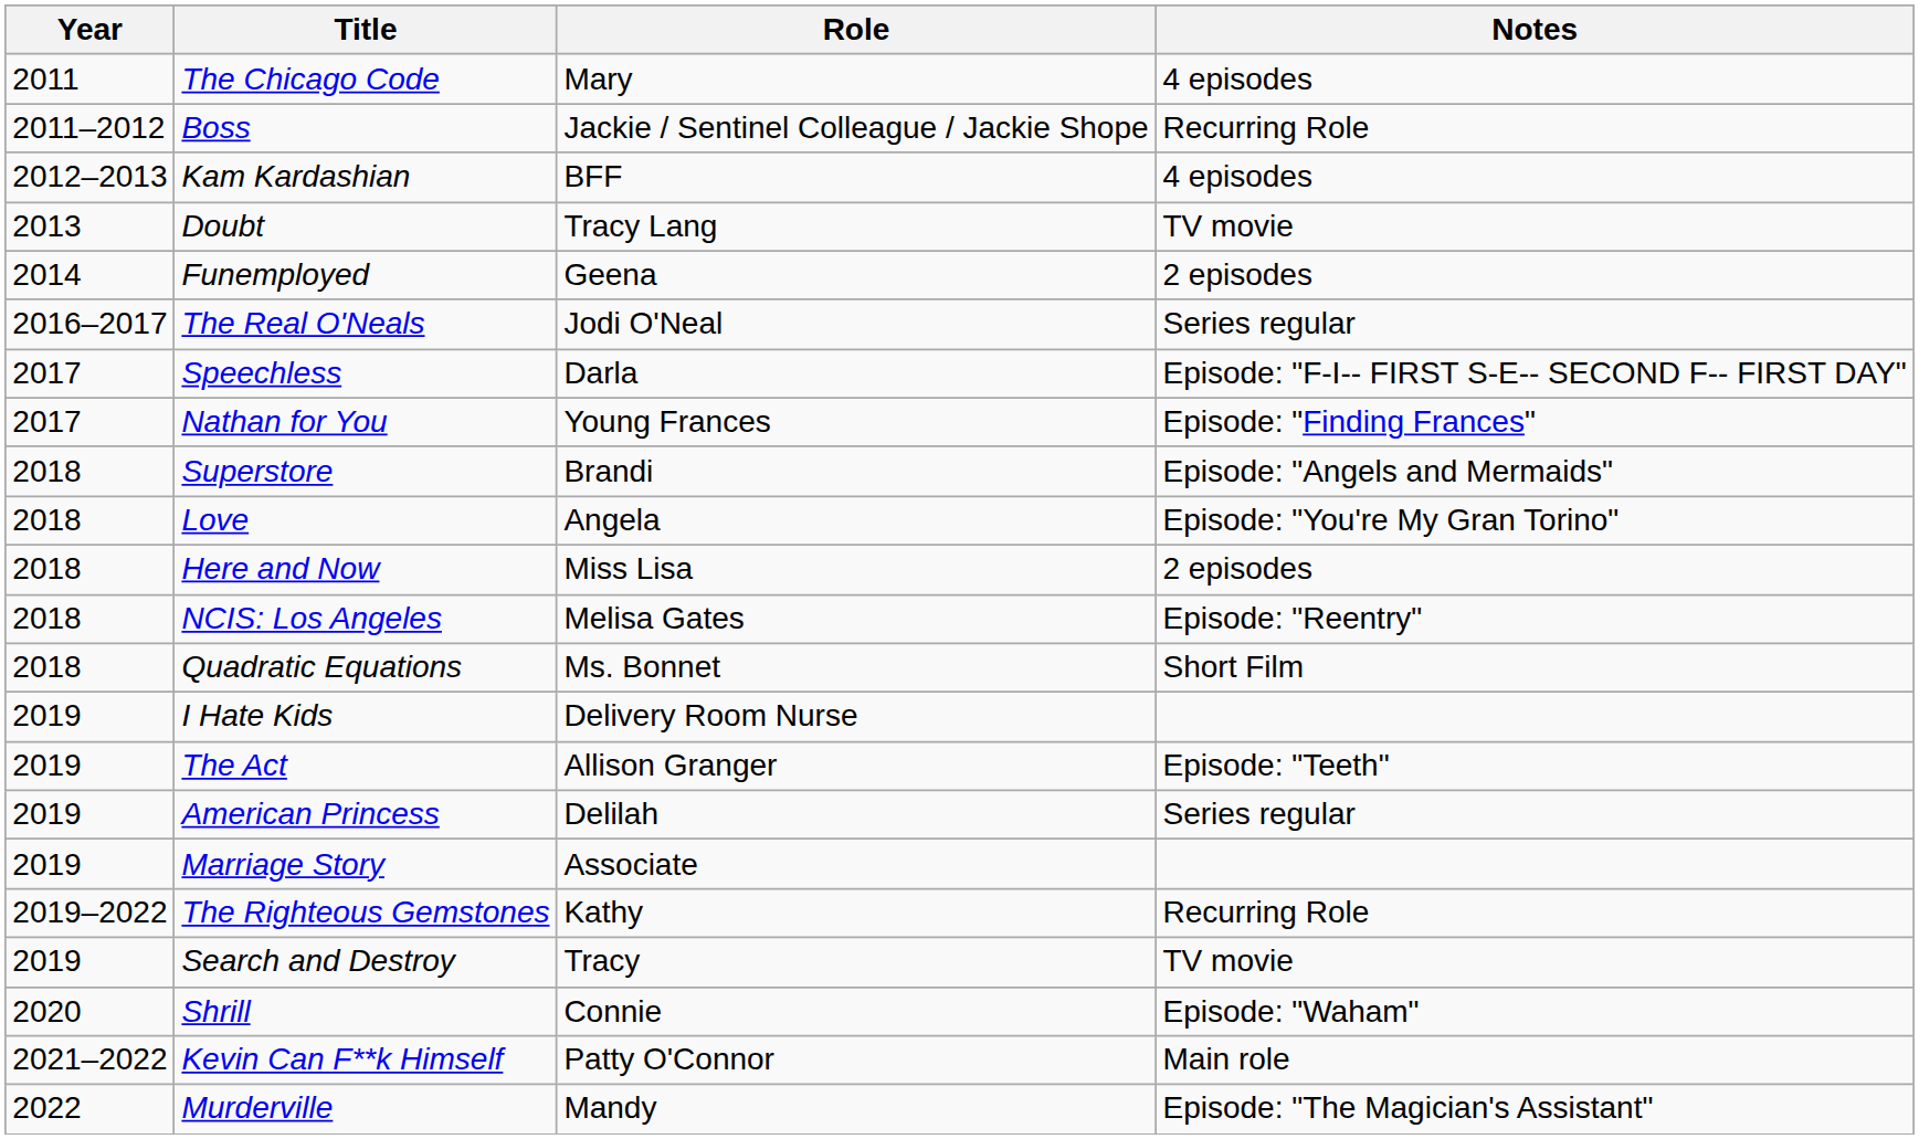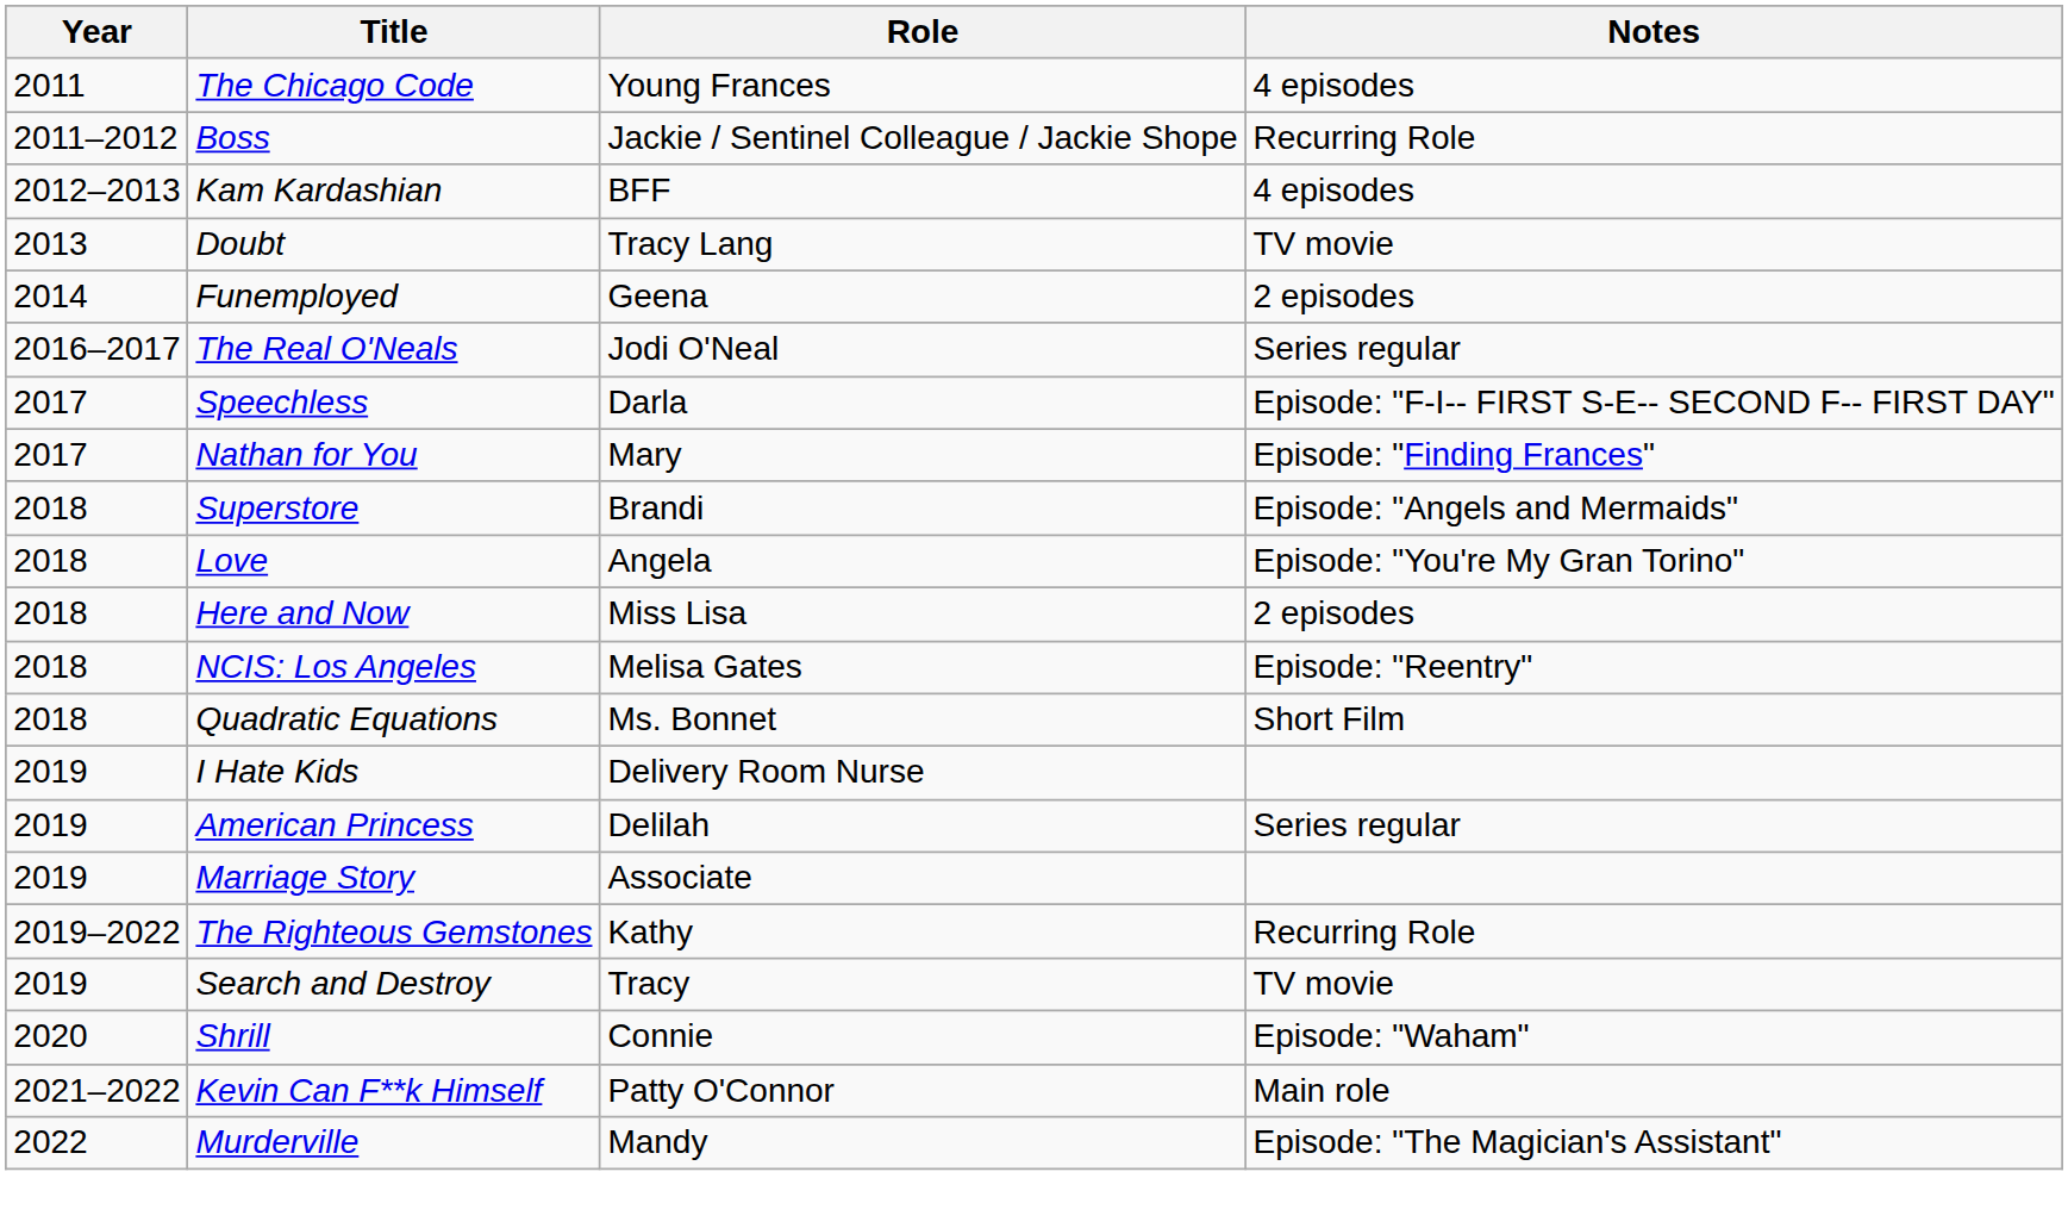The Chicago Code | Role: Mary -> Young Frances
Nathan for You | Role: Young Frances -> Mary
- row: 2019 | The Act | Allison Granger | Episode: "Teeth"
